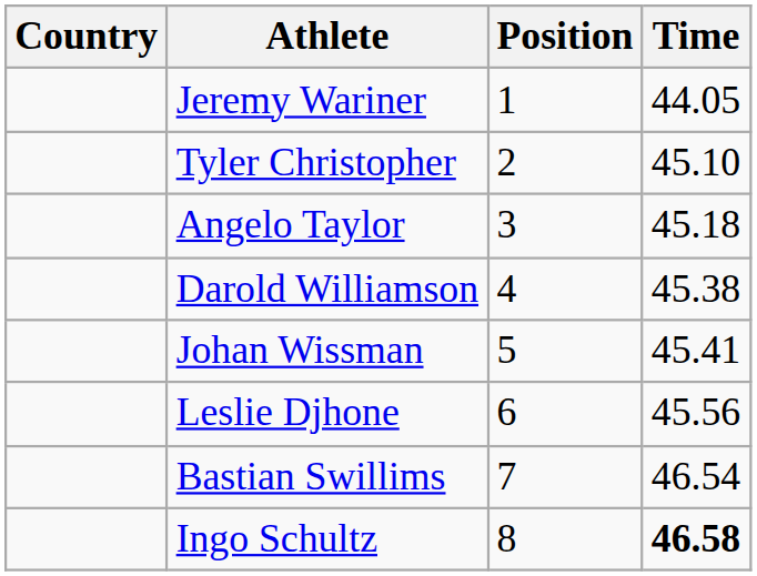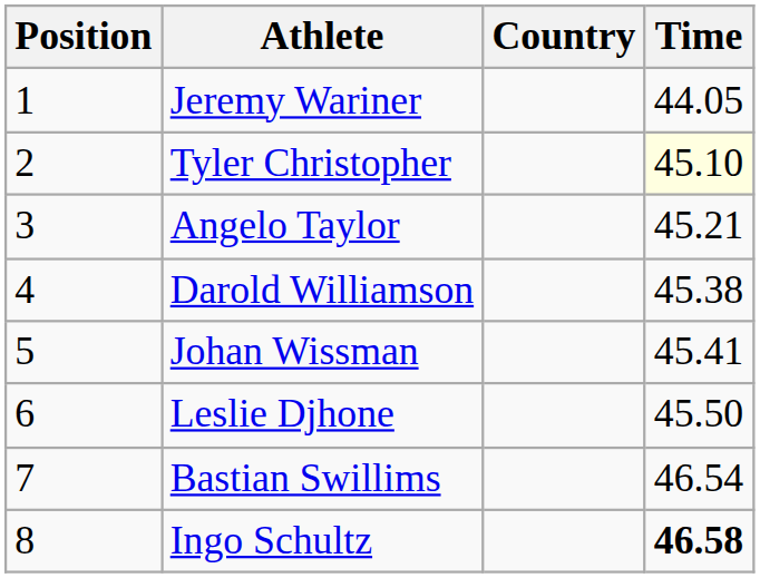columns swapped: Position <-> Country
Tyler Christopher | Time: no background -> lightyellow background
Angelo Taylor | Time: 45.18 -> 45.21
Leslie Djhone | Time: 45.56 -> 45.50
